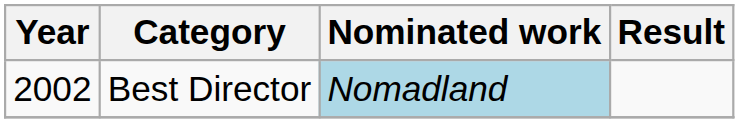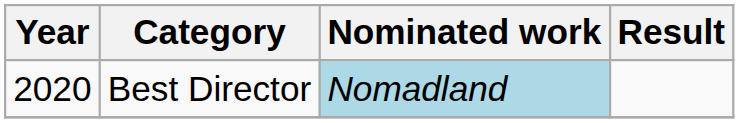Best Director | Year: 2002 -> 2020
